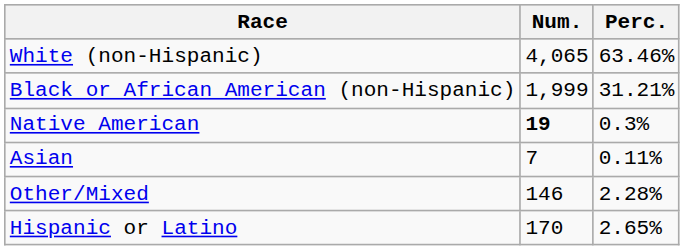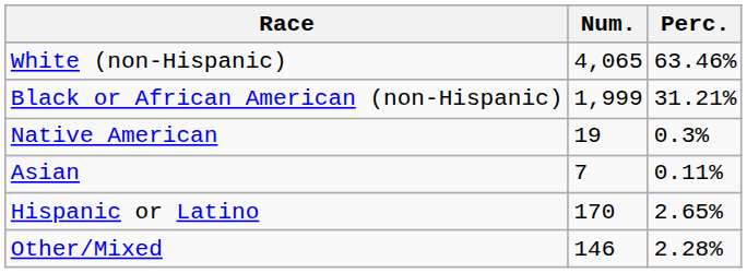Native American | Num.: bold -> normal
rows swapped: Other/Mixed <-> Hispanic or Latino
